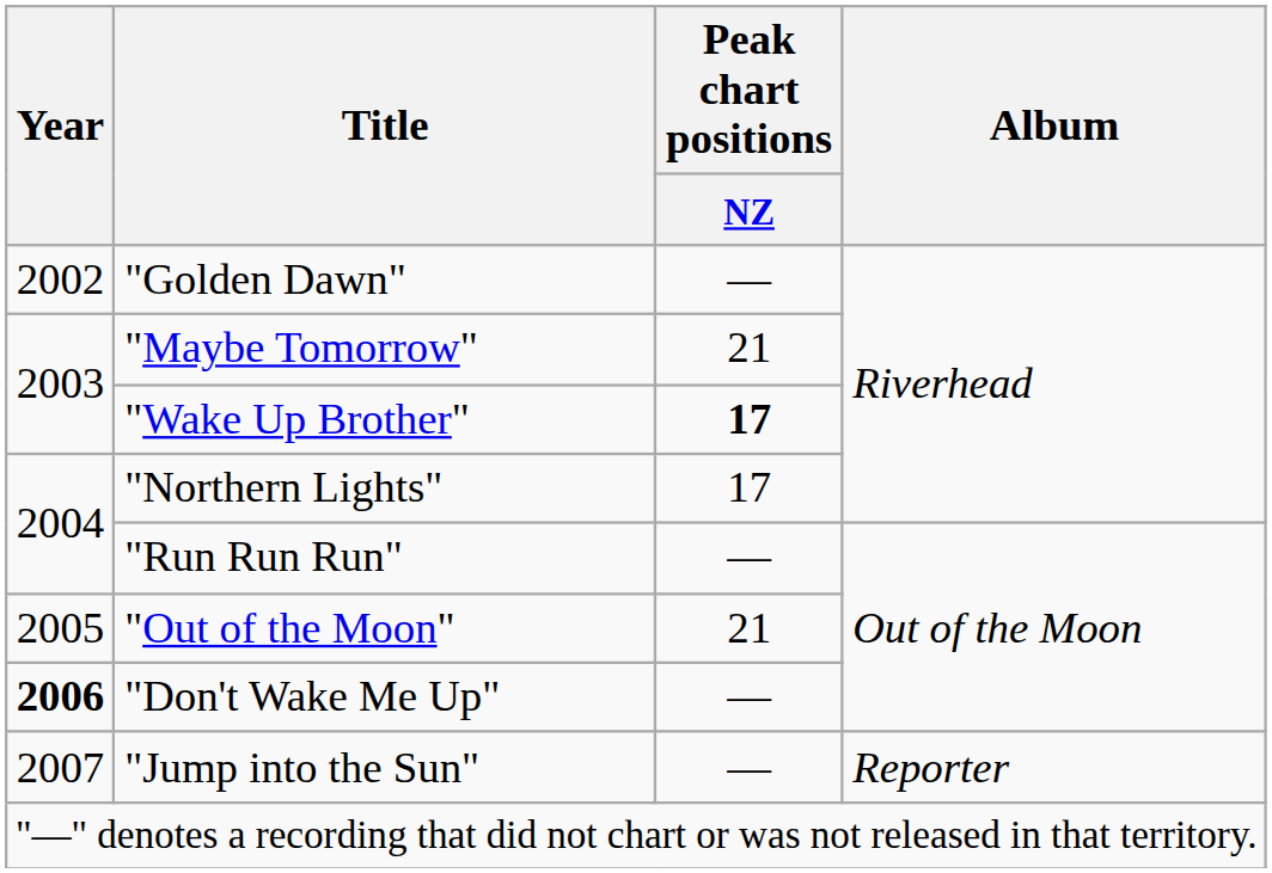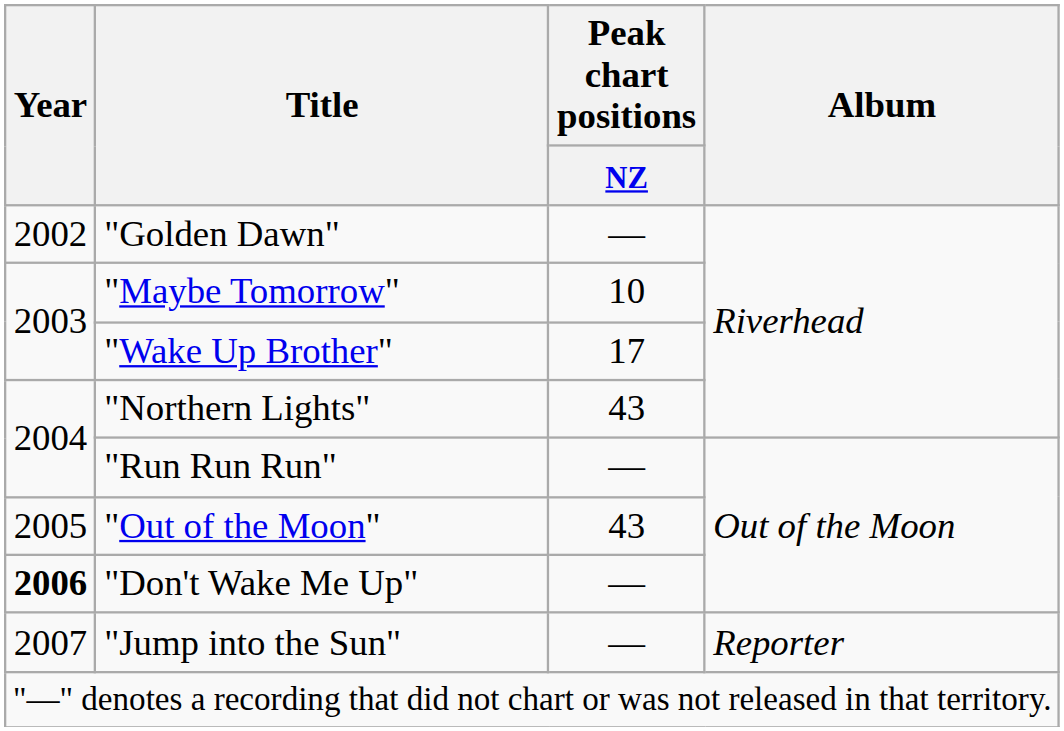"Maybe Tomorrow" | Peak chart positions / NZ: 21 -> 10
"Wake Up Brother" | Peak chart positions / NZ: bold -> normal
"Northern Lights" | Peak chart positions / NZ: 17 -> 43
"Out of the Moon" | Peak chart positions / NZ: 21 -> 43
